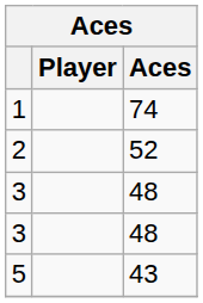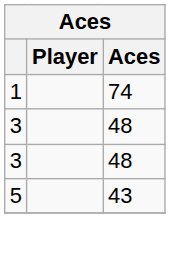- row: 2 | 52
